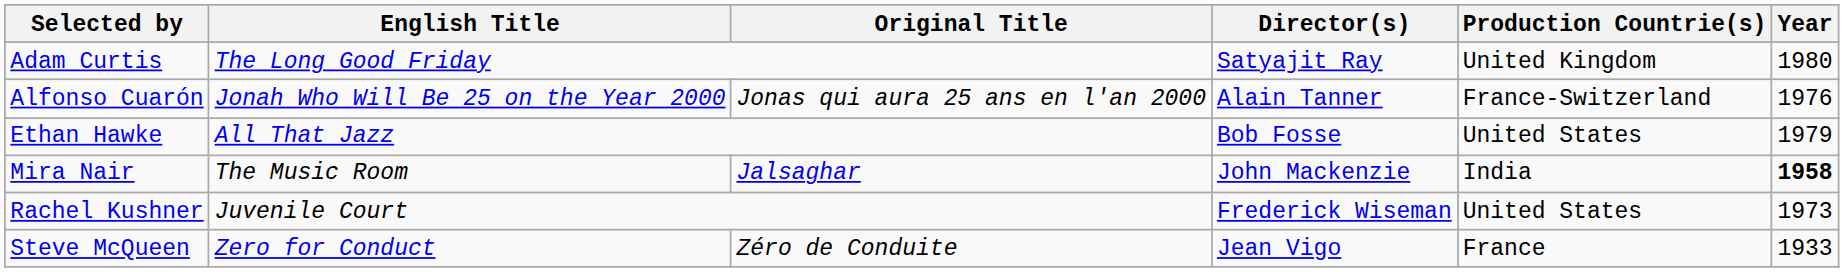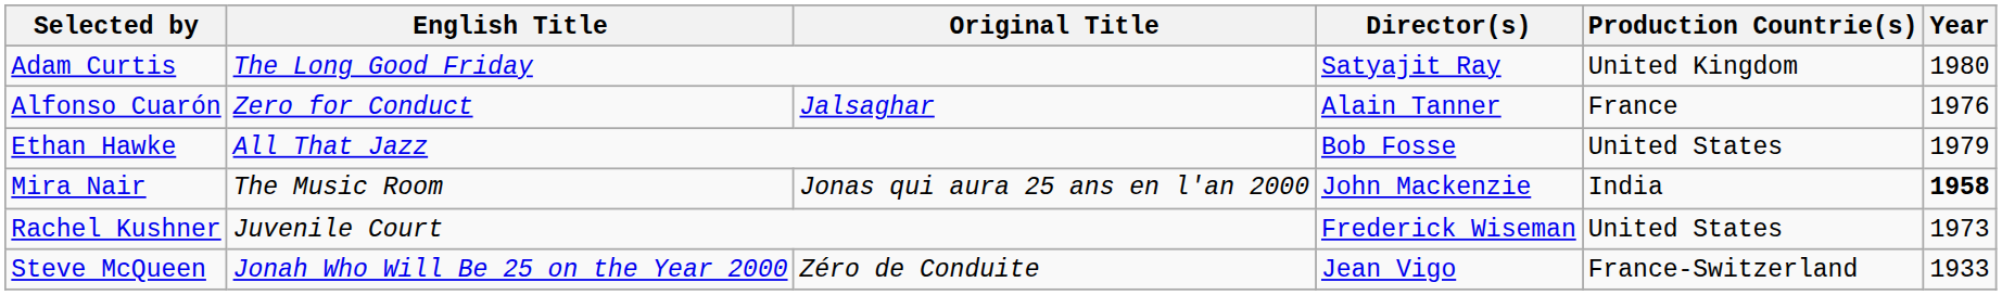Alfonso Cuarón | English Title: Jonah Who Will Be 25 on the Year 2000 -> Zero for Conduct
Alfonso Cuarón | Original Title: Jonas qui aura 25 ans en l'an 2000 -> Jalsaghar
Alfonso Cuarón | Production Countrie(s): France-Switzerland -> France
Mira Nair | Original Title: Jalsaghar -> Jonas qui aura 25 ans en l'an 2000
Steve McQueen | English Title: Zero for Conduct -> Jonah Who Will Be 25 on the Year 2000
Steve McQueen | Production Countrie(s): France -> France-Switzerland
